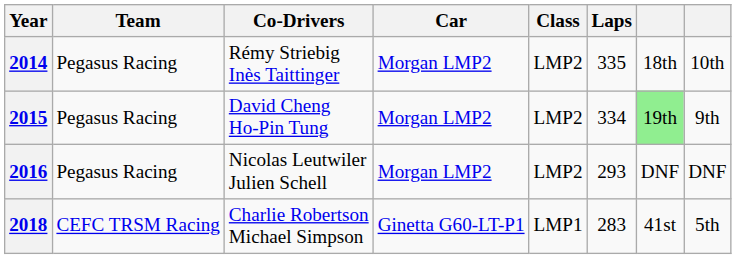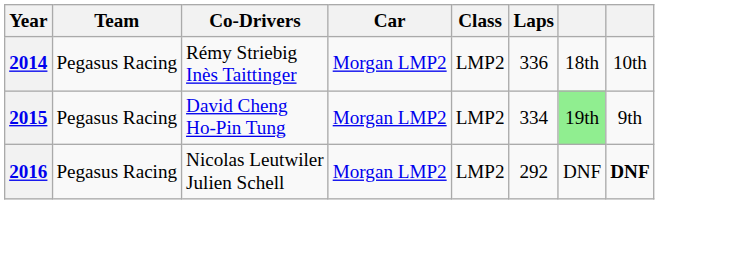2014 | Laps: 335 -> 336
2016 | Laps: 293 -> 292
2016 | column 8: normal -> bold
- row: 2018 | CEFC TRSM Racing | Charlie Robertson Michael Simpson | Ginetta G60-LT-P1 | LMP1 | 283 | 41st | 5th
